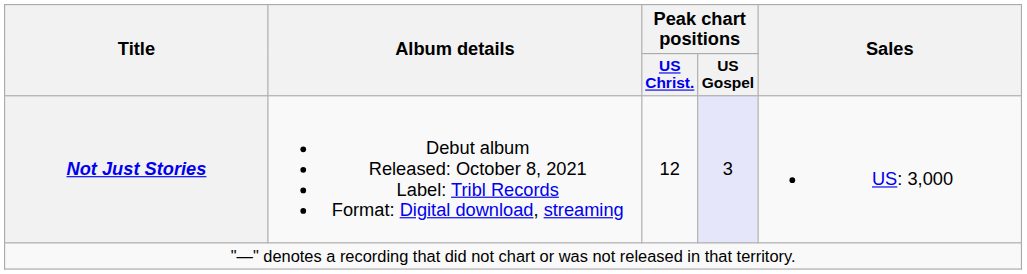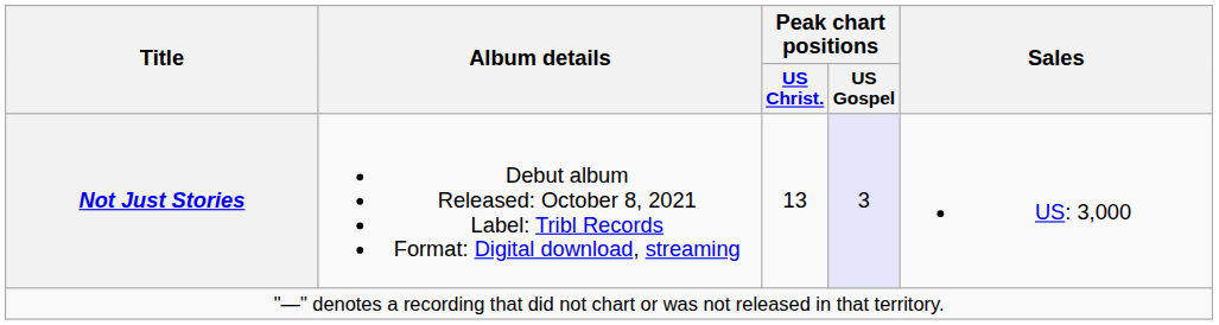Not Just Stories | Peak chart positions / US Christ.: 12 -> 13
